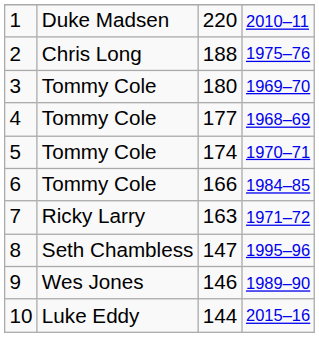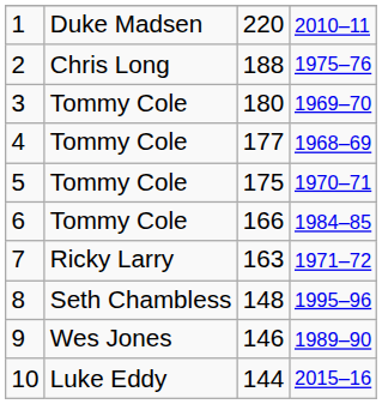5 | column 3: 174 -> 175
8 | column 3: 147 -> 148
